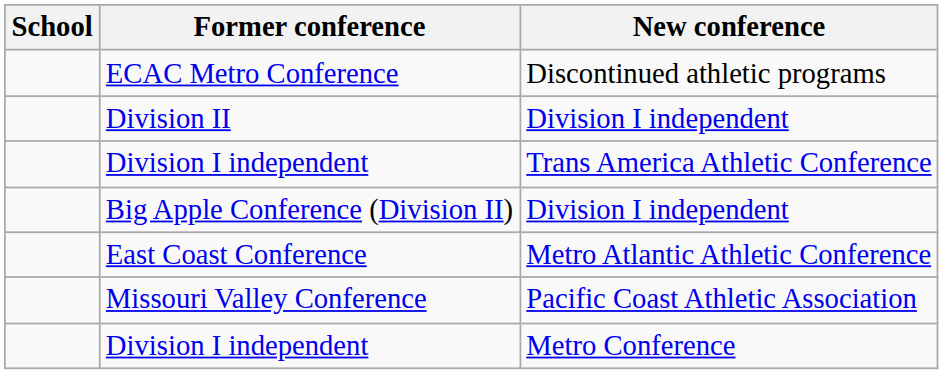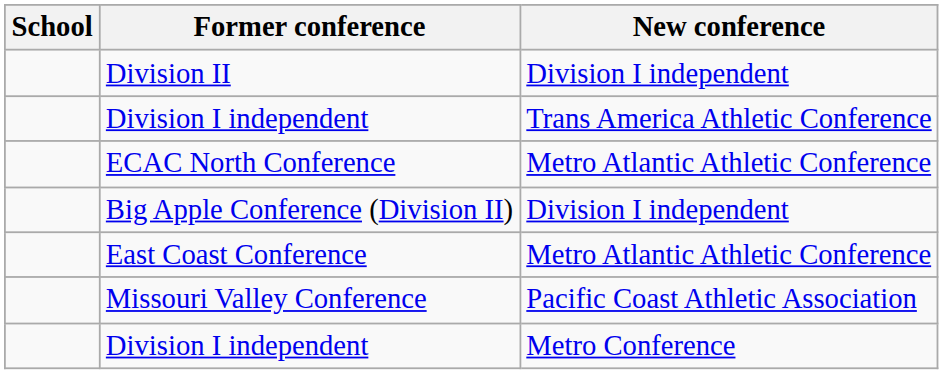- row: ECAC Metro Conference | Discontinued athletic programs
+ row: ECAC North Conference | Metro Atlantic Athletic Conference
